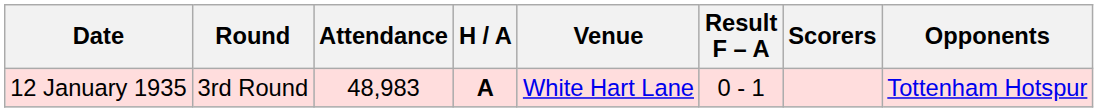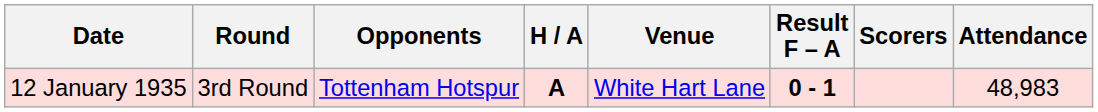columns swapped: Opponents <-> Attendance
12 January 1935 | Result F – A: normal -> bold
